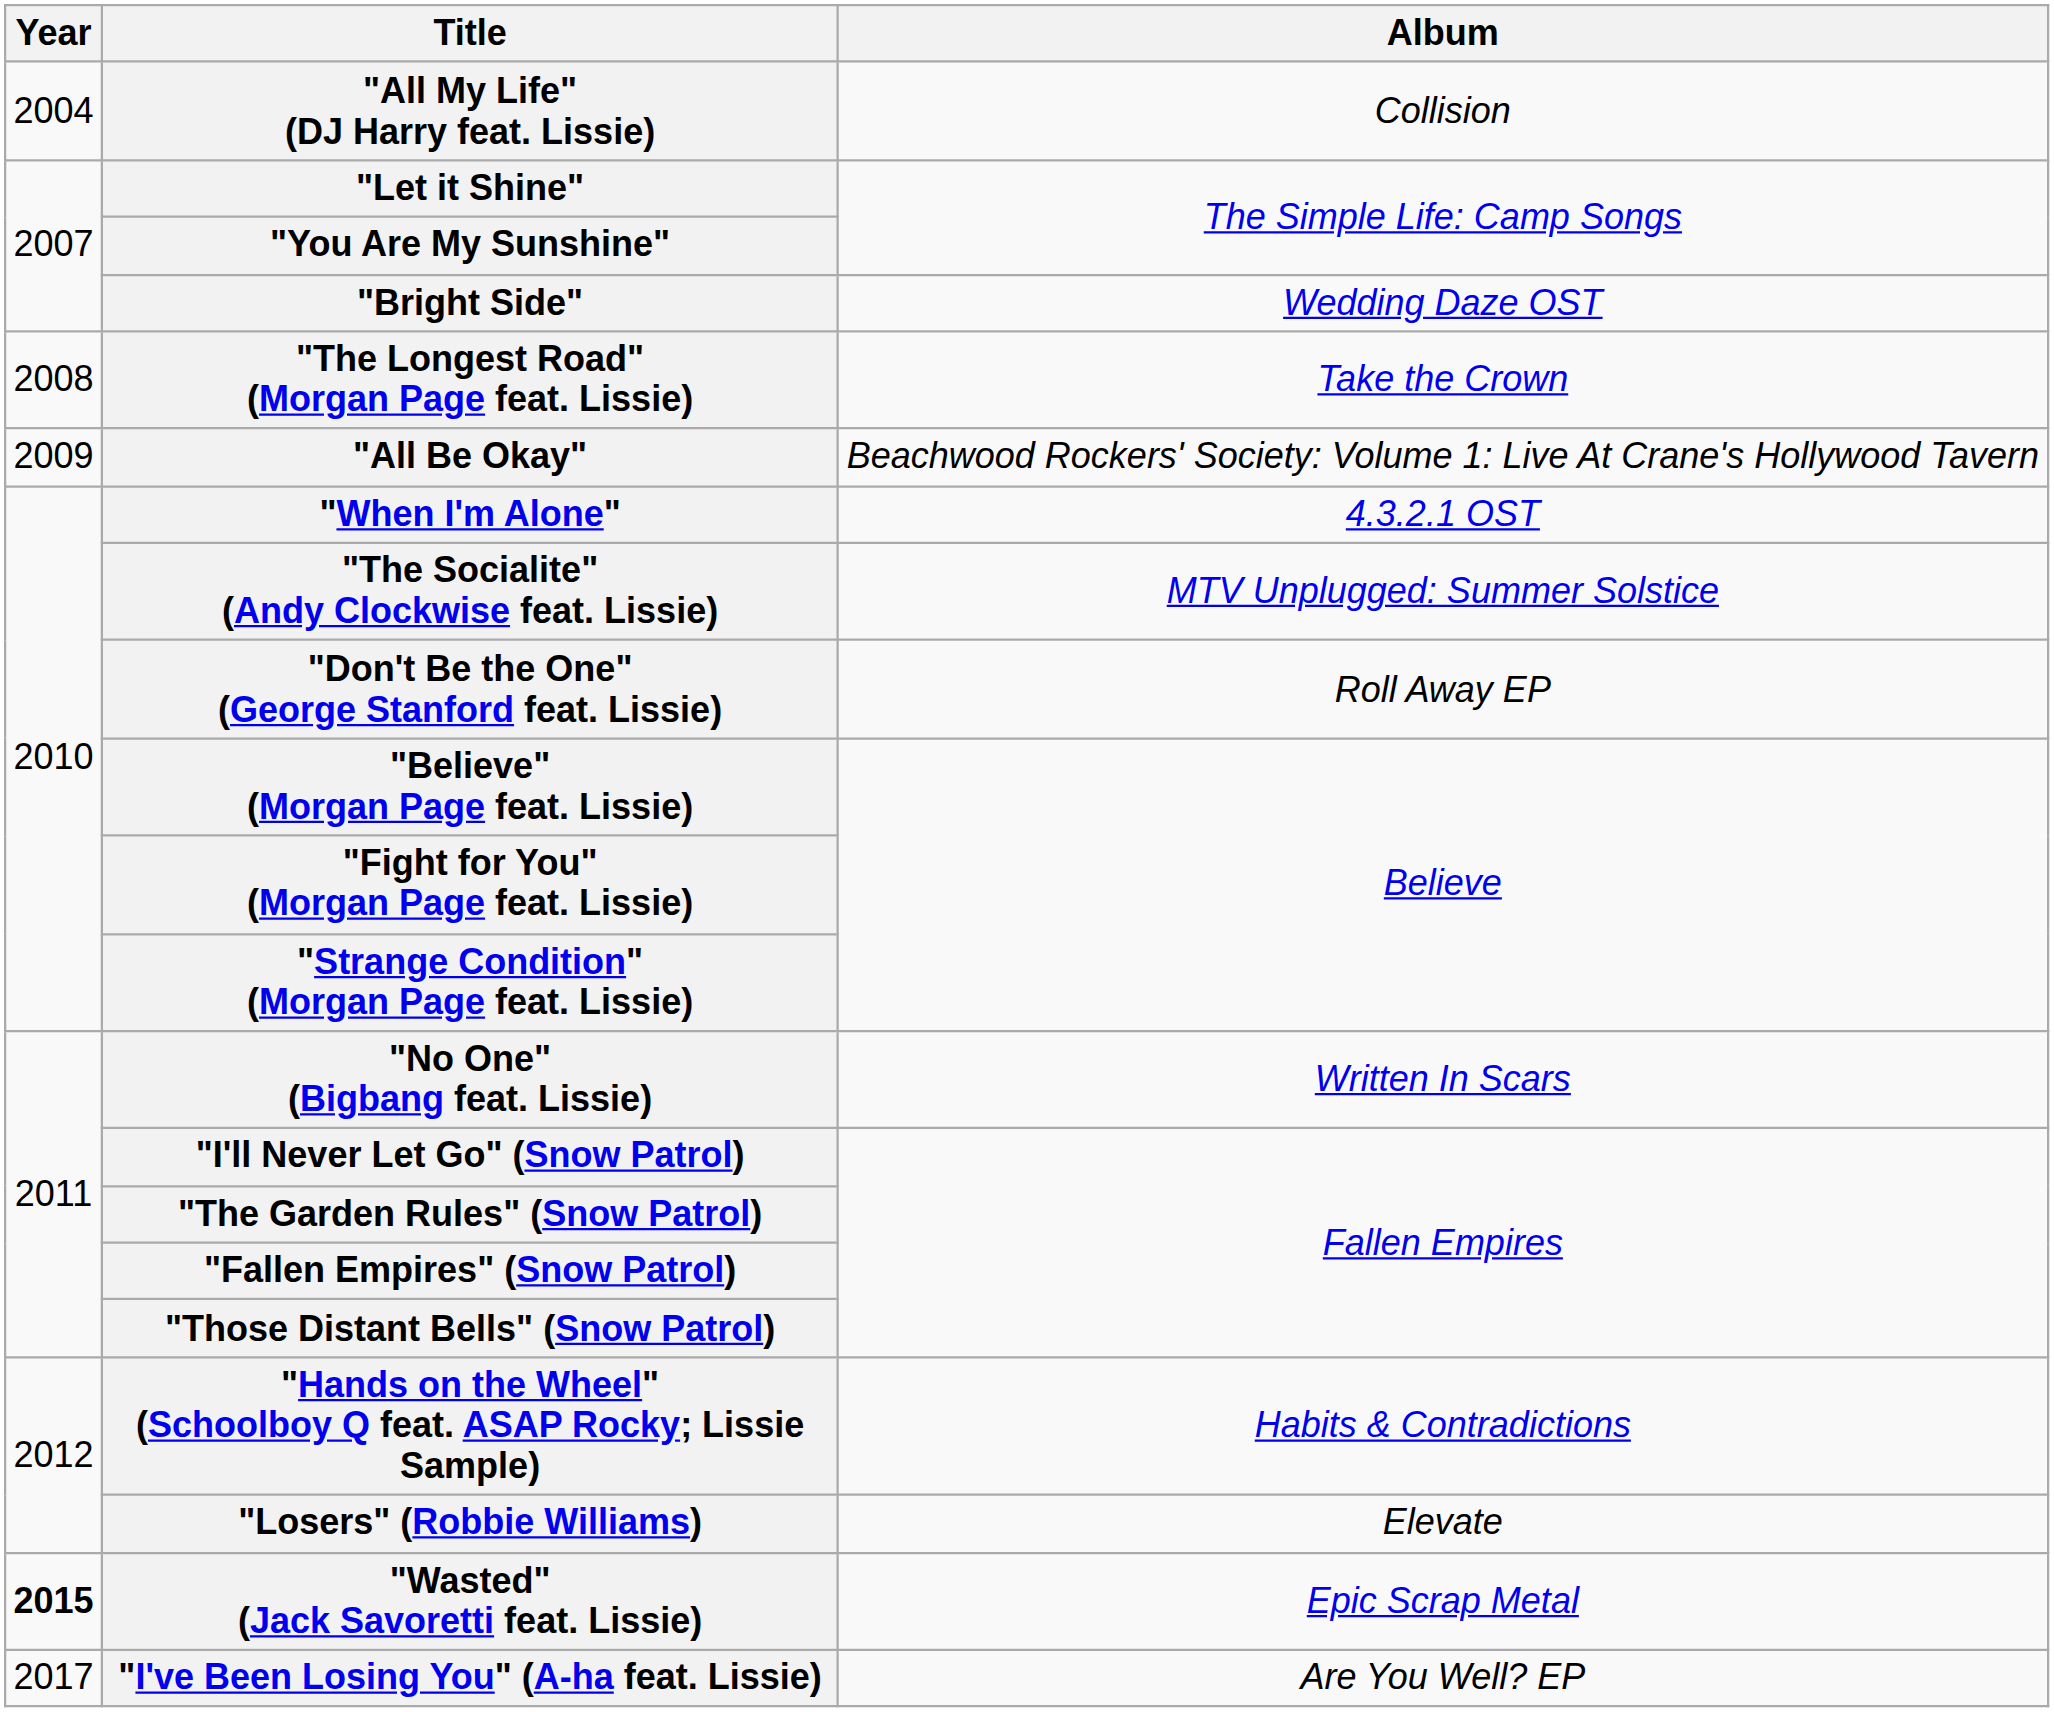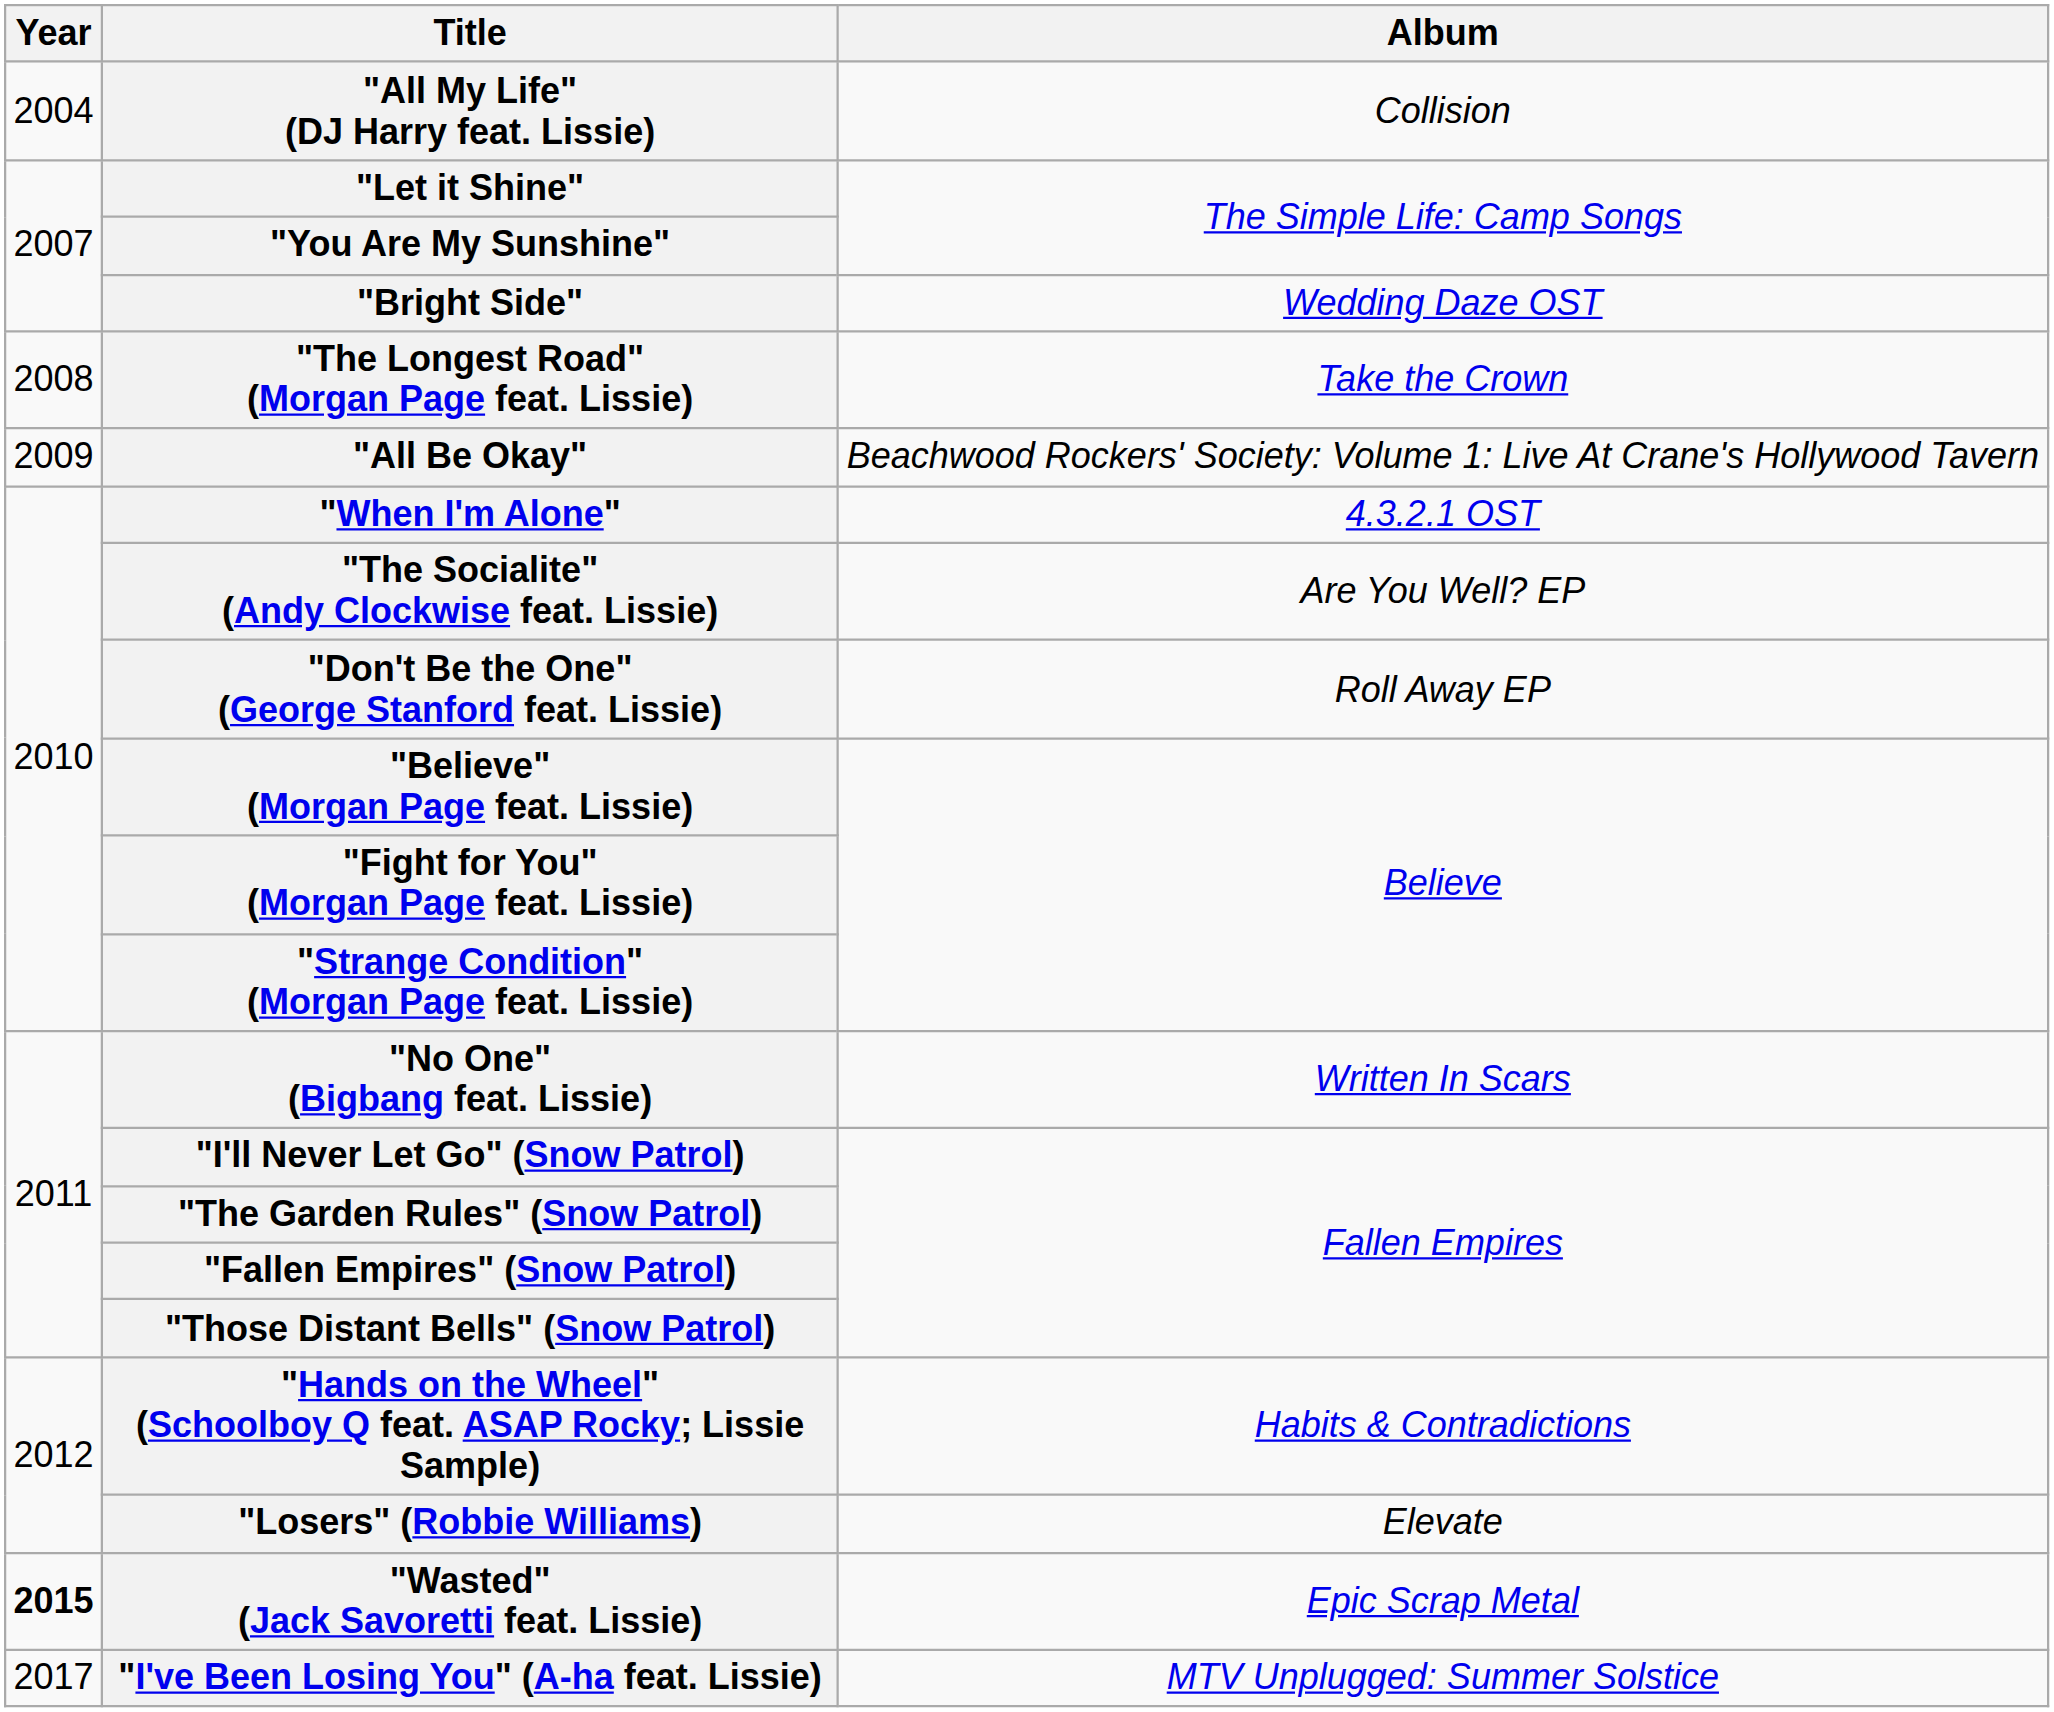"The Socialite" (Andy Clockwise feat. Lissie) | Album: MTV Unplugged: Summer Solstice -> Are You Well? EP
"I've Been Losing You" (A-ha feat. Lissie) | Album: Are You Well? EP -> MTV Unplugged: Summer Solstice
